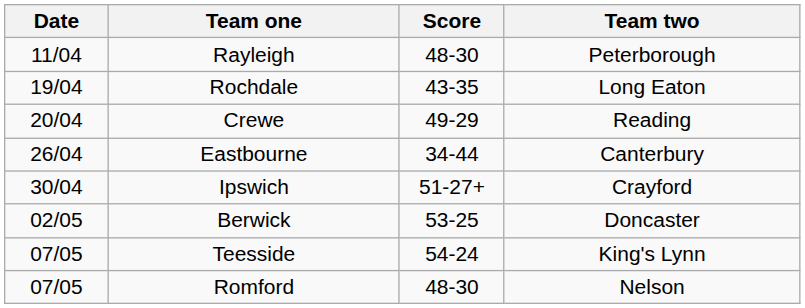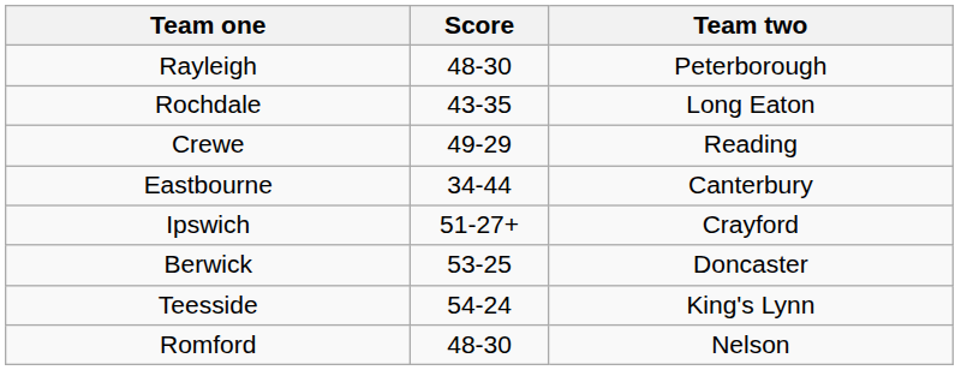- column: Date | 11/04 | 19/04 | 20/04 | 26/04 | 30/04 | 02/05 | 07/05 | 07/05
